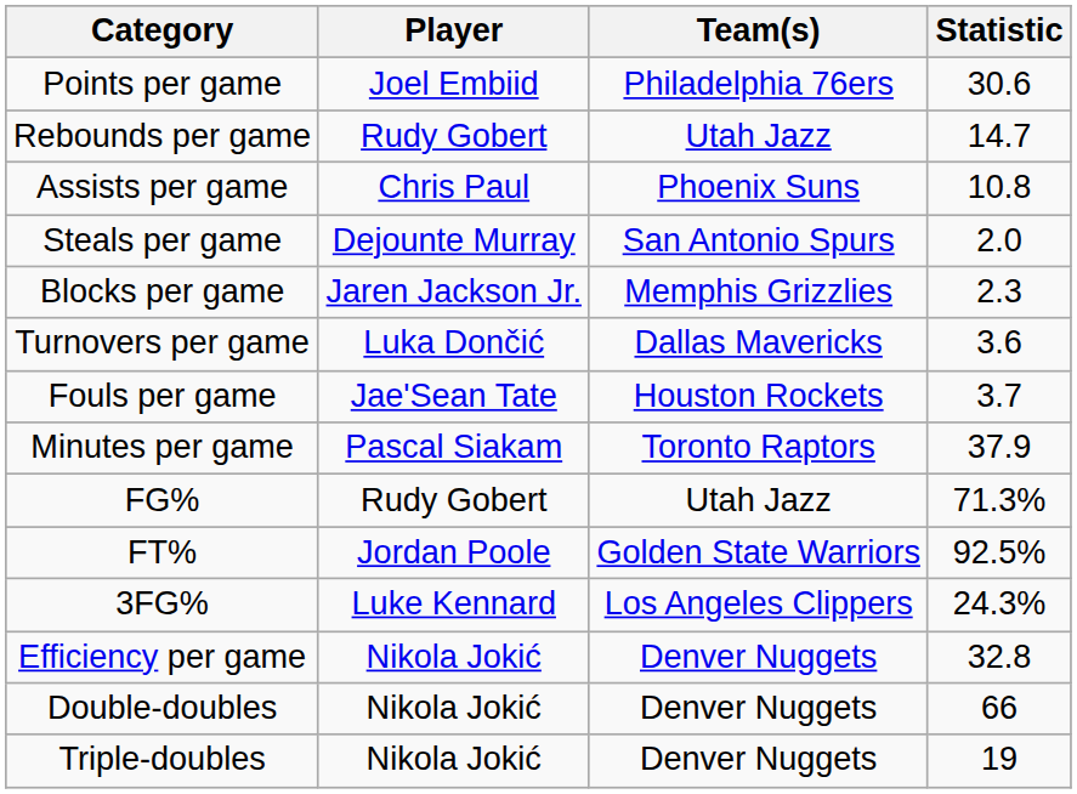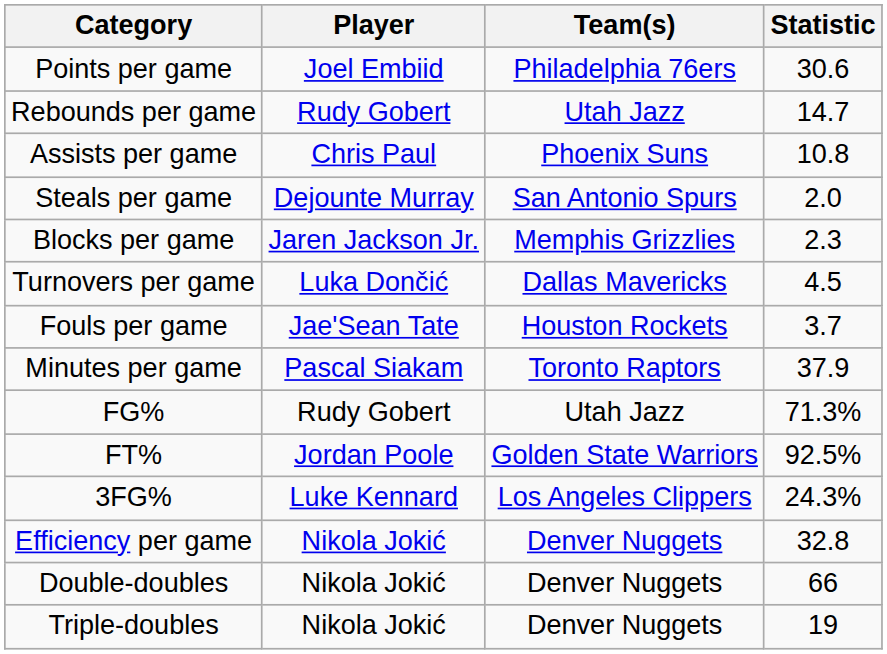Turnovers per game | Statistic: 3.6 -> 4.5
